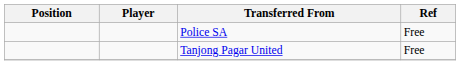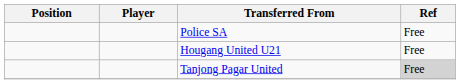+ row: Hougang United U21 | Free
Tanjong Pagar United | Ref: no background -> lightgrey background
